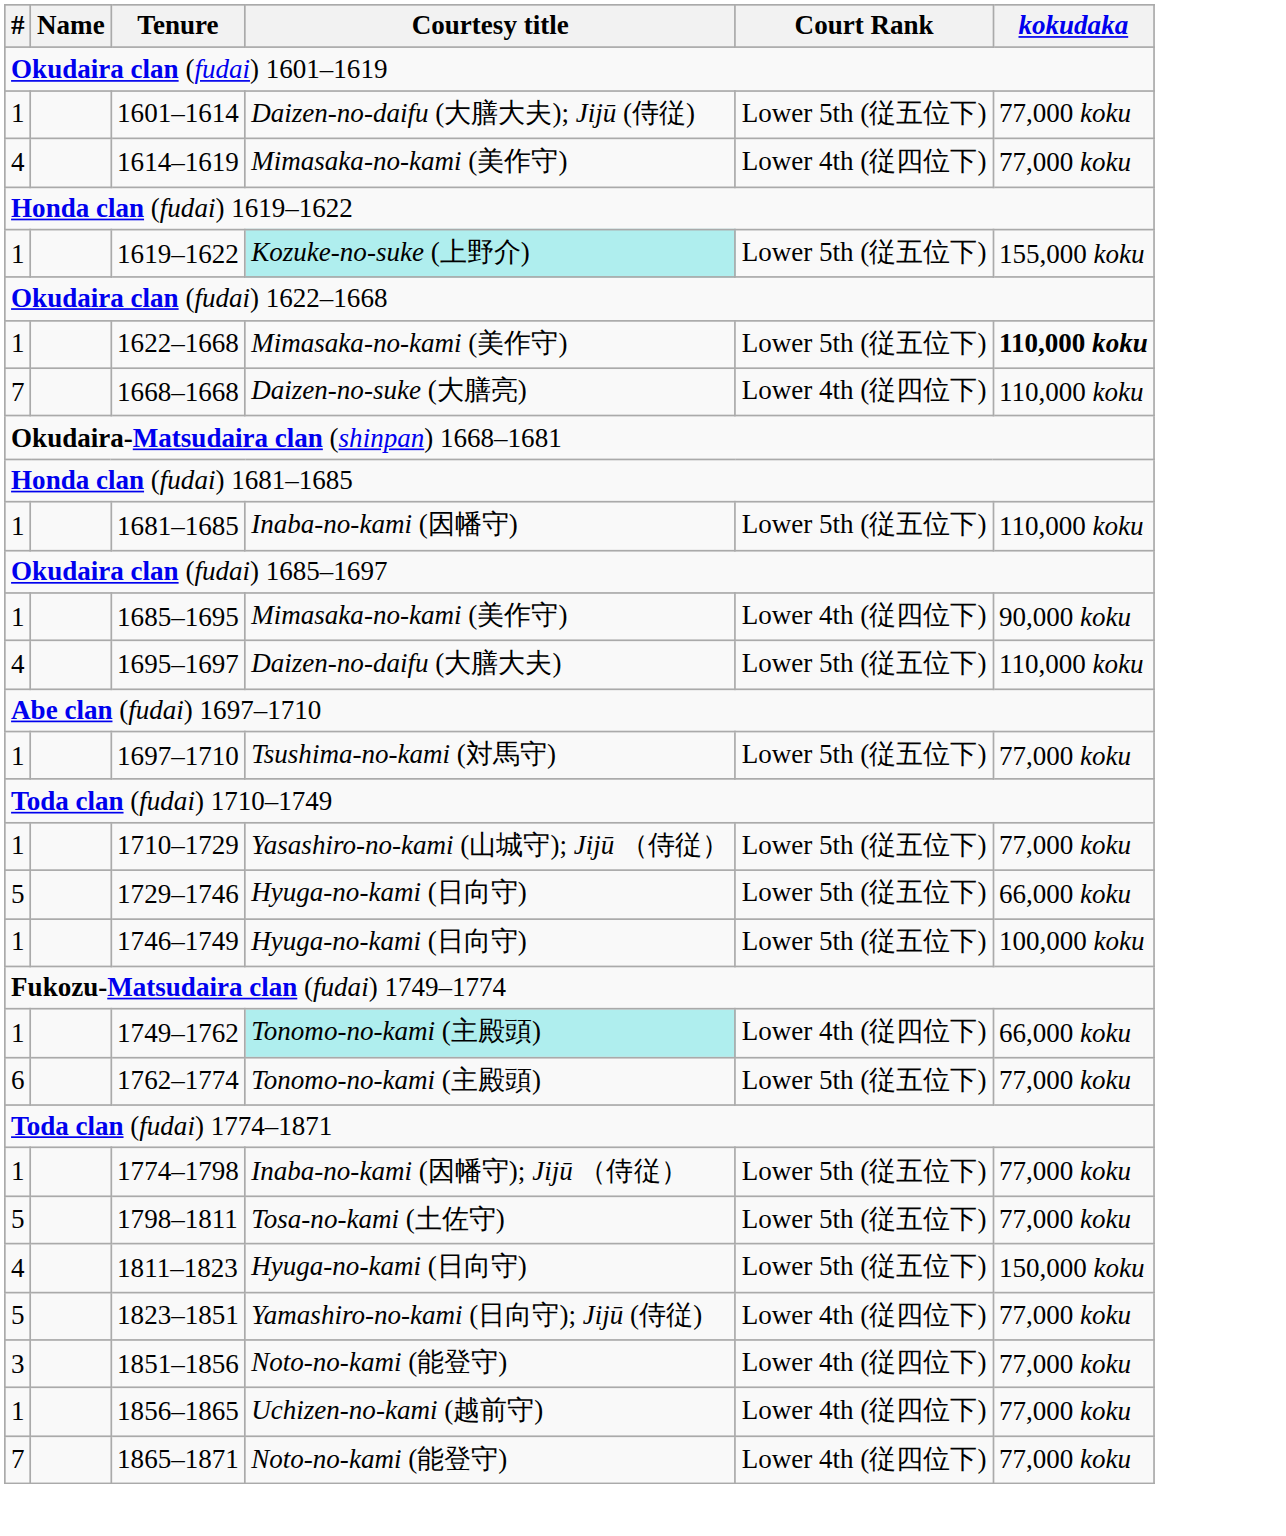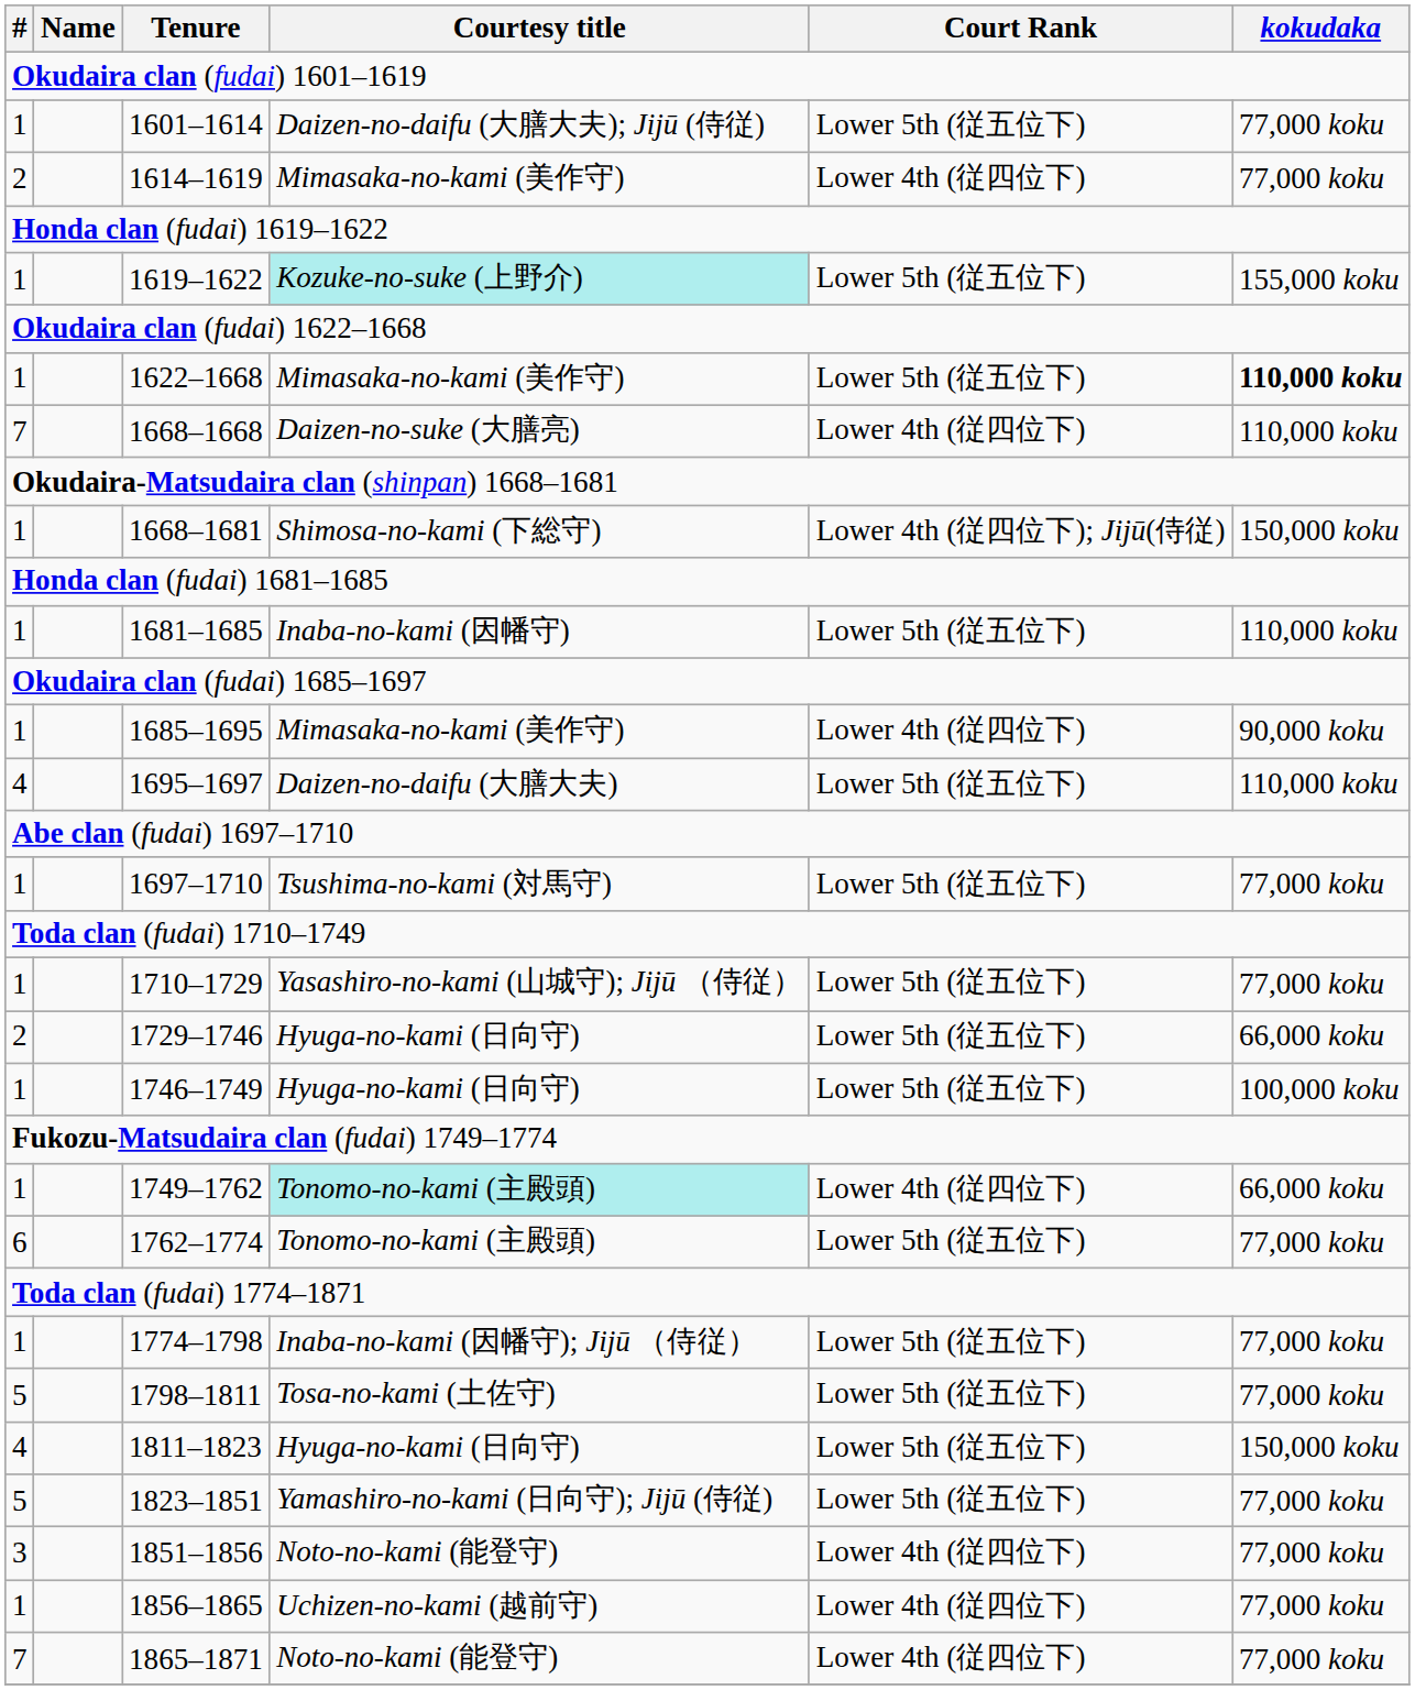1614–1619 | #: 4 -> 2
+ row: 1 | 1668–1681 | Shimosa-no-kami (下総守) | Lower 4th (従四位下); Jijū(侍従) | 150,000 koku
1729–1746 | #: 5 -> 2
1823–1851 | Court Rank: Lower 4th (従四位下) -> Lower 5th (従五位下)
